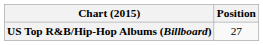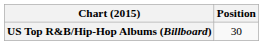US Top R&B/Hip-Hop Albums (Billboard) | Position: 27 -> 30
